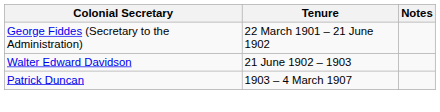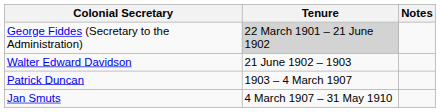George Fiddes (Secretary to the Administration) | Tenure: no background -> lightgrey background
+ row: Jan Smuts | 4 March 1907 – 31 May 1910
